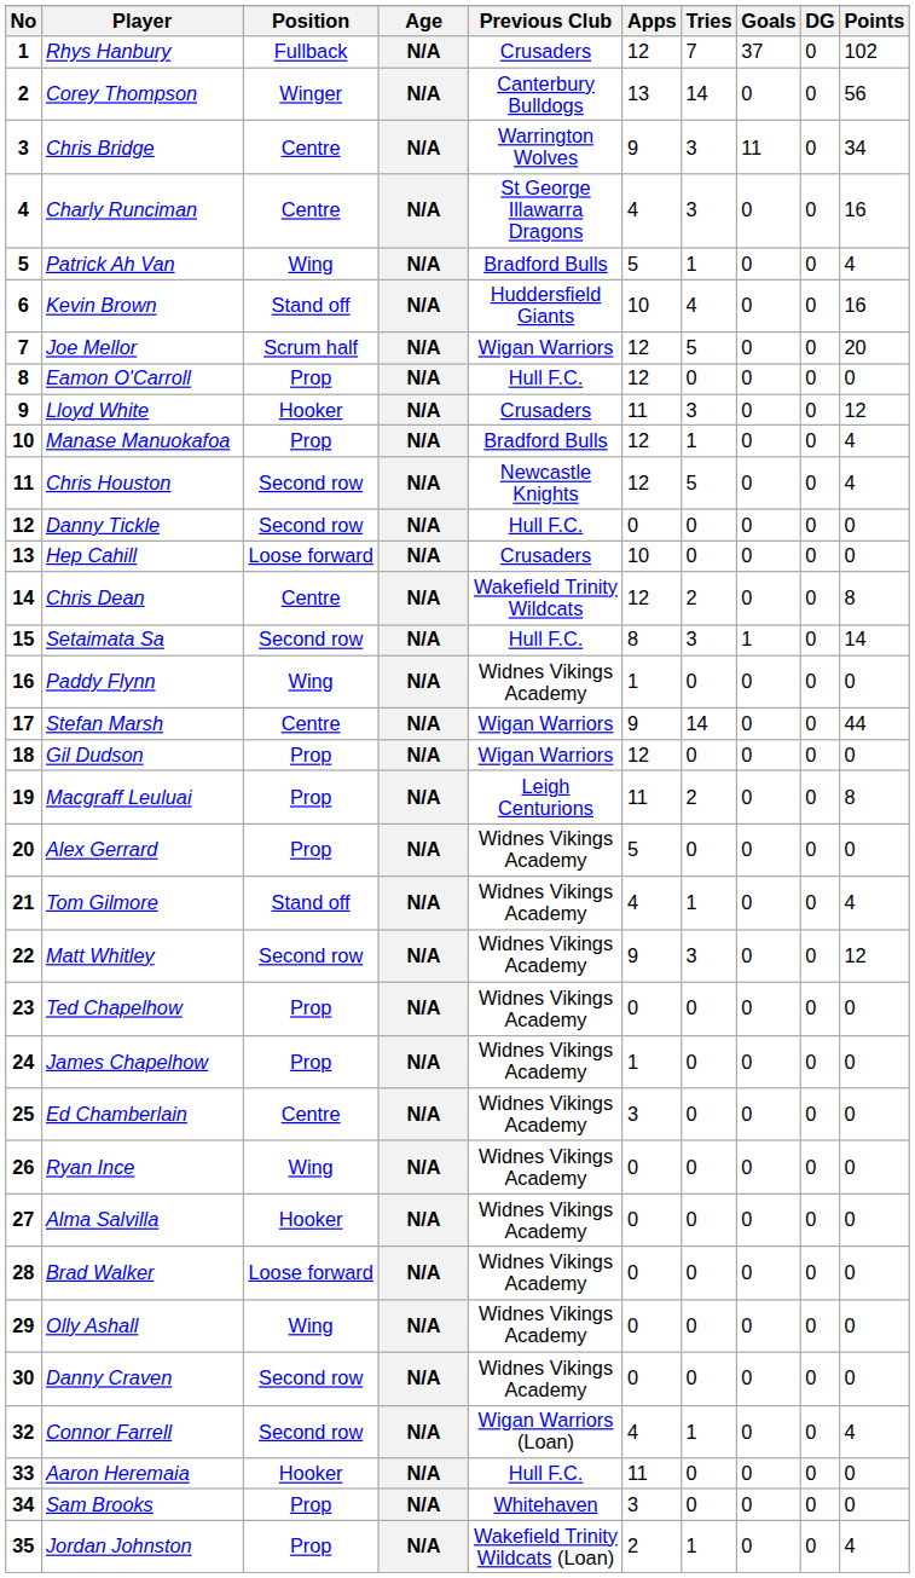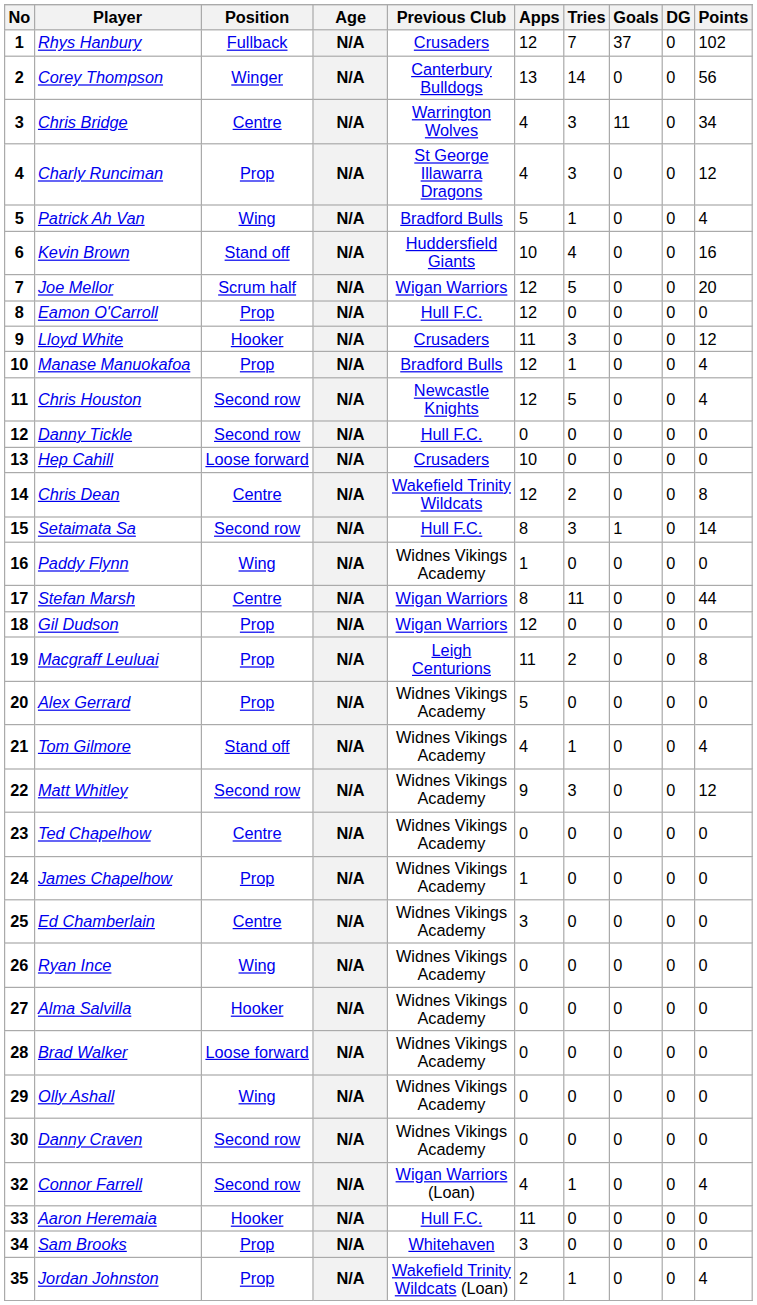Chris Bridge | Apps: 9 -> 4
Charly Runciman | Position: Centre -> Prop
Charly Runciman | Points: 16 -> 12
Stefan Marsh | Apps: 9 -> 8
Stefan Marsh | Tries: 14 -> 11
Ted Chapelhow | Position: Prop -> Centre
